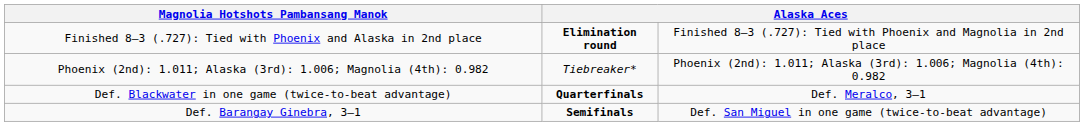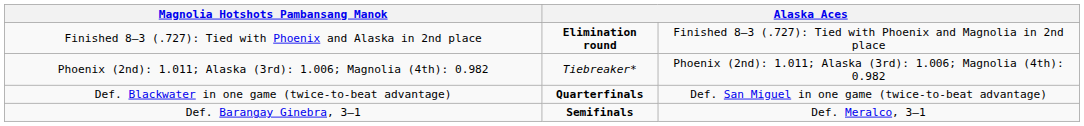Def. Blackwater in one game (twice-to-beat advantage) | column 4: Def. Meralco, 3–1 -> Def. San Miguel in one game (twice-to-beat advantage)
Def. Barangay Ginebra, 3–1 | column 4: Def. San Miguel in one game (twice-to-beat advantage) -> Def. Meralco, 3–1
